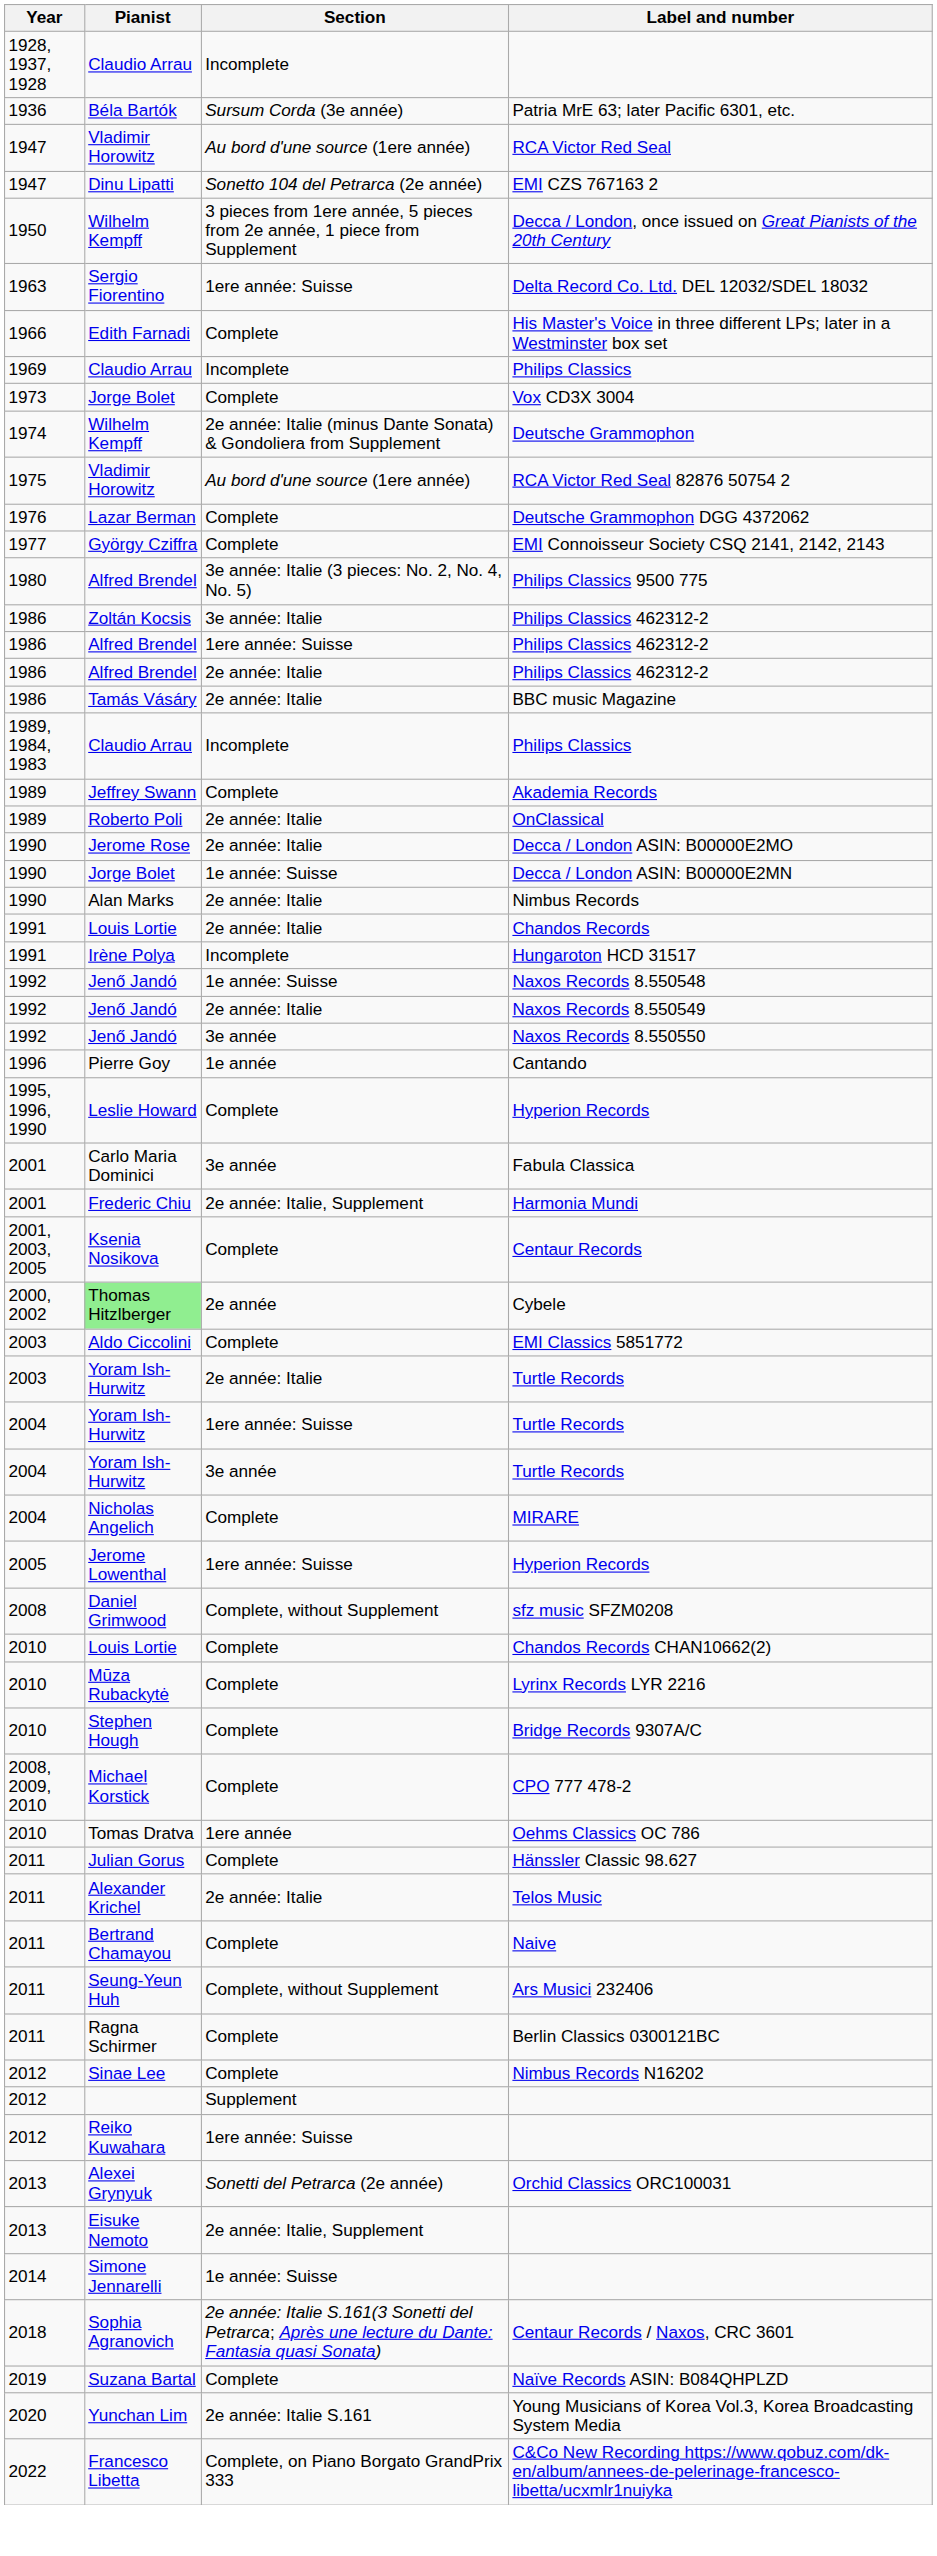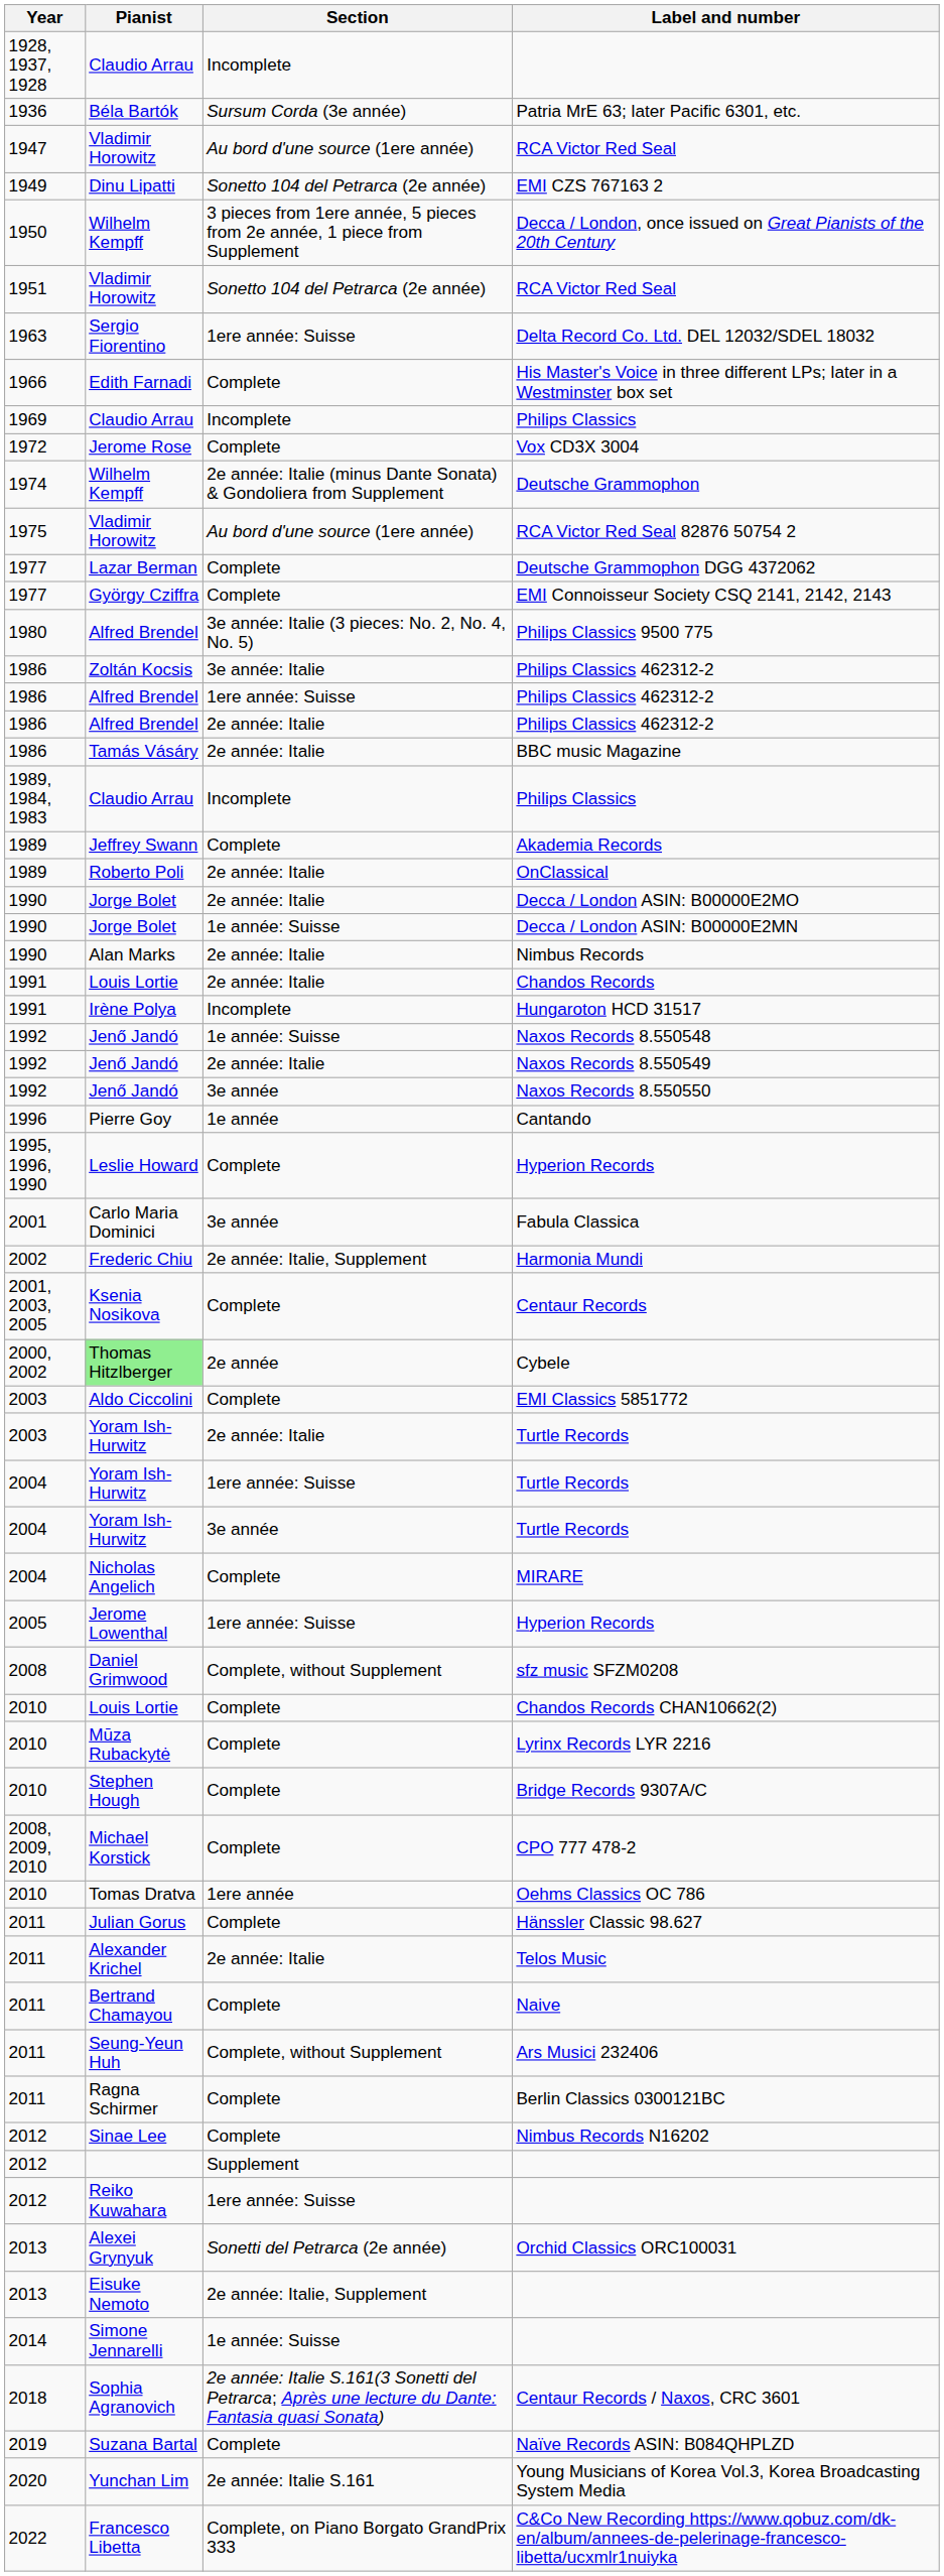EMI CZS 767163 2 | Year: 1947 -> 1949
+ row: 1951 | Vladimir Horowitz | Sonetto 104 del Petrarca (2e année) | RCA Victor Red Seal
Vox CD3X 3004 | Year: 1973 -> 1972
Vox CD3X 3004 | Pianist: Jorge Bolet -> Jerome Rose
Deutsche Grammophon DGG 4372062 | Year: 1976 -> 1977
Decca / London ASIN: B00000E2MO | Pianist: Jerome Rose -> Jorge Bolet
Harmonia Mundi | Year: 2001 -> 2002
